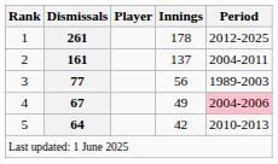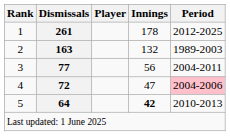2 | Dismissals: 161 -> 163
2 | Innings: 137 -> 132
2 | Period: 2004-2011 -> 1989-2003
3 | Period: 1989-2003 -> 2004-2011
4 | Dismissals: 67 -> 72
4 | Innings: 49 -> 47
5 | Innings: normal -> bold
